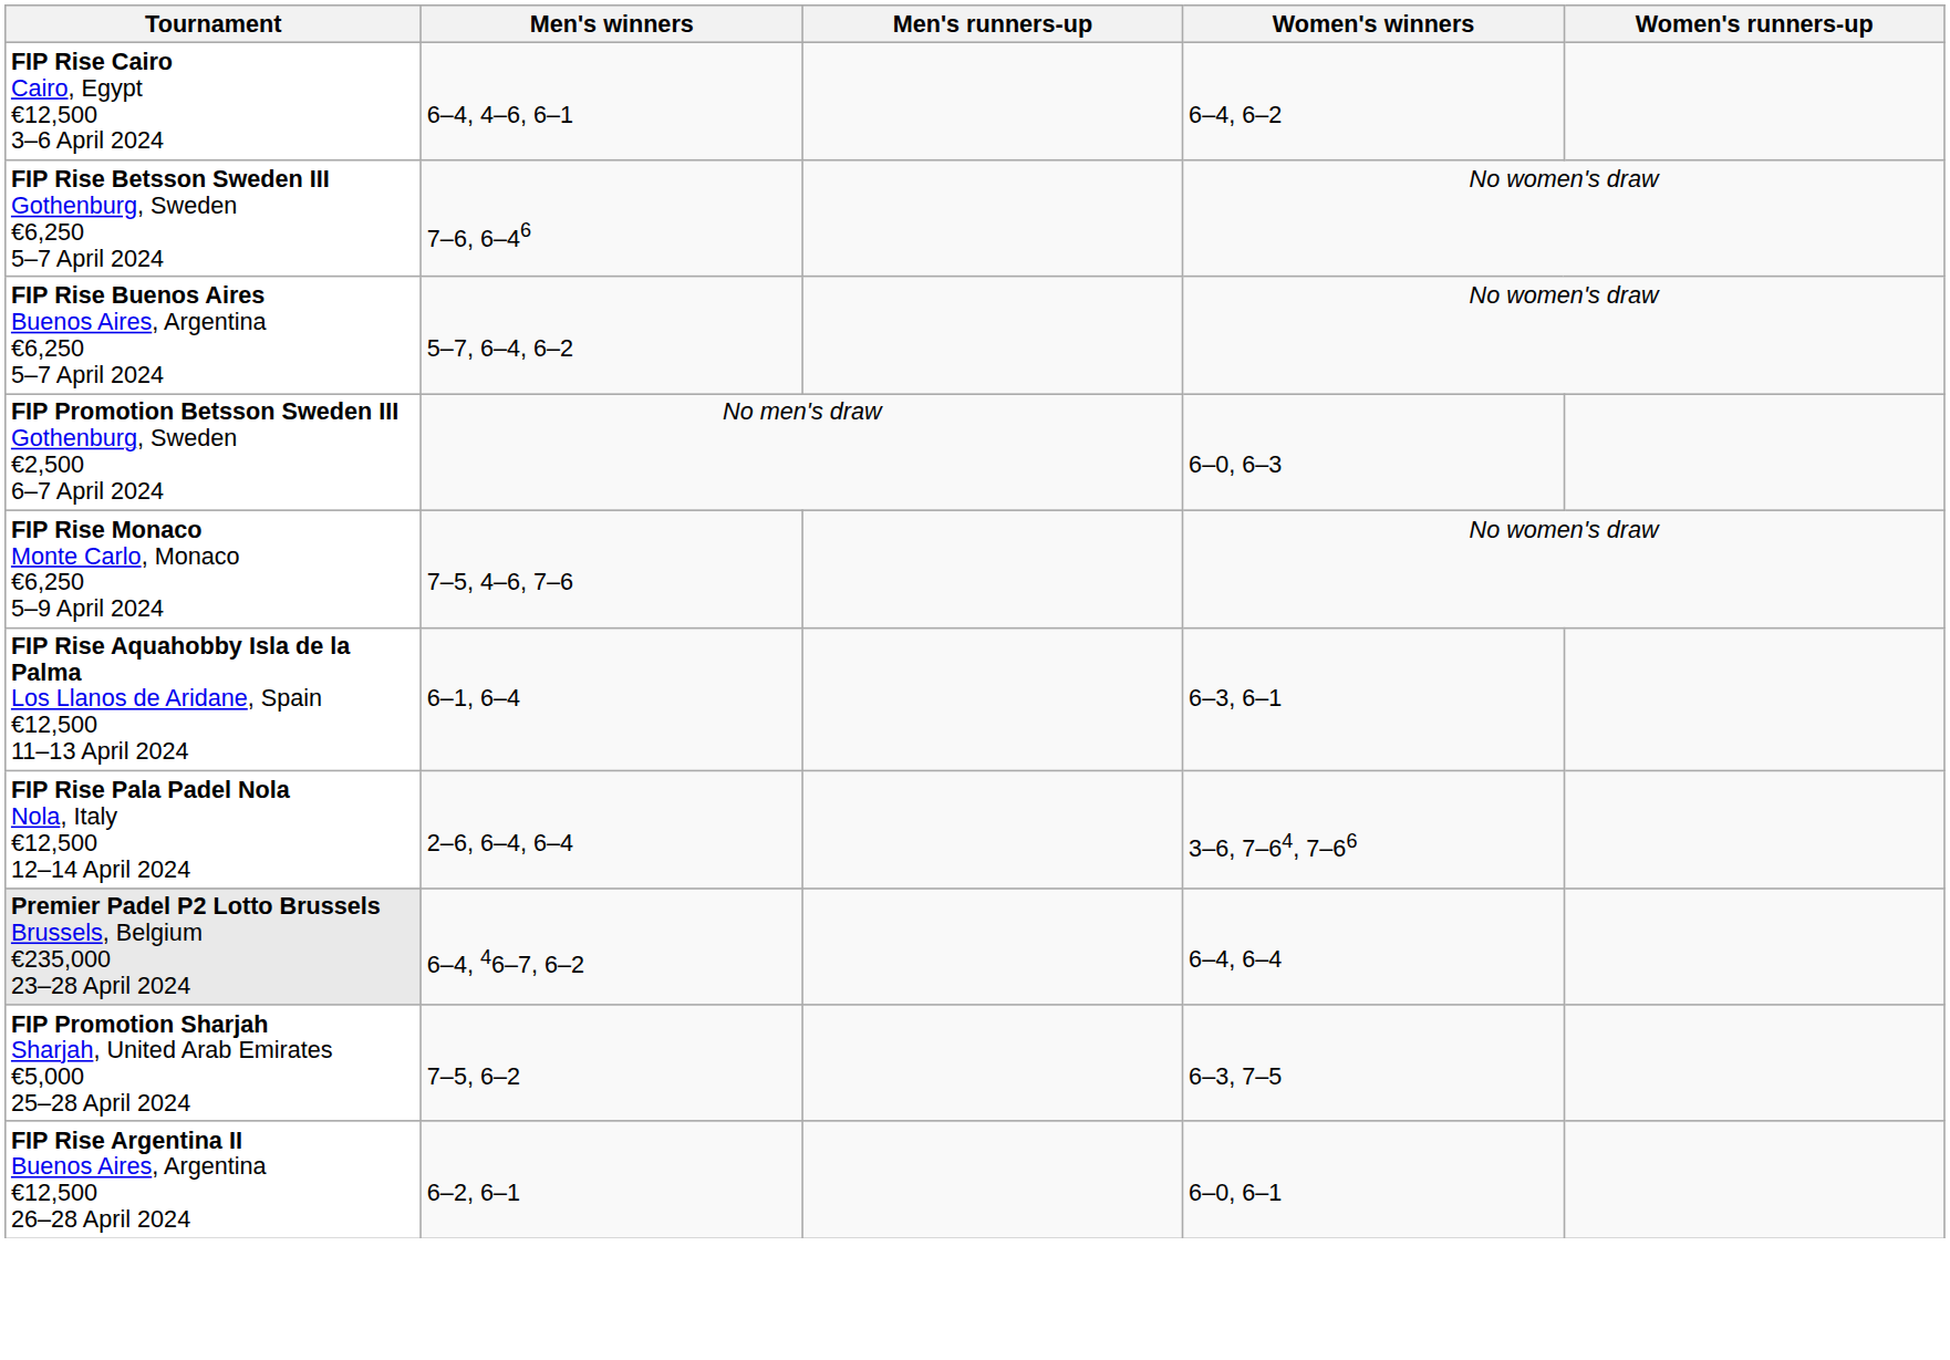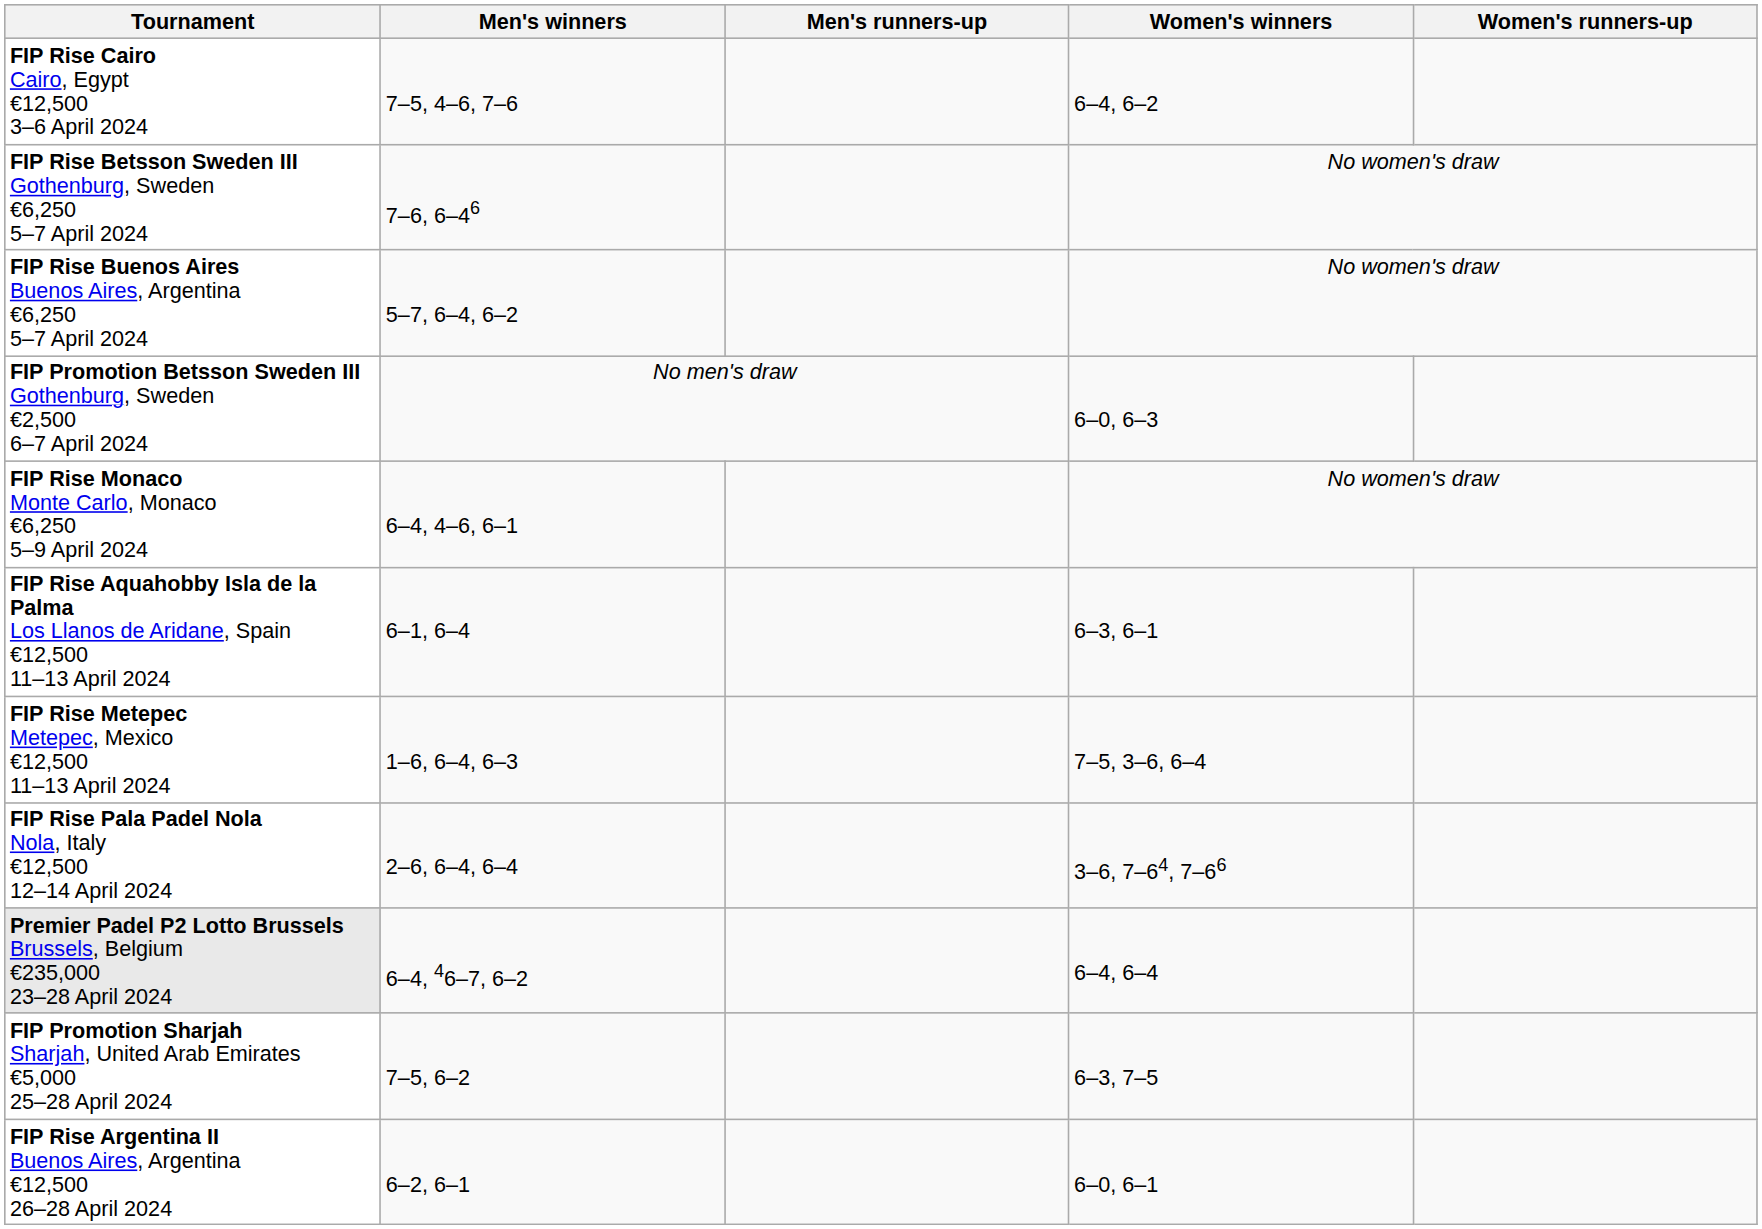FIP Rise Cairo Cairo, Egypt €12,500 3–6 April 2024 | Men's winners: 6–4, 4–6, 6–1 -> 7–5, 4–6, 7–6
FIP Rise Monaco Monte Carlo, Monaco €6,250 5–9 April 2024 | Men's winners: 7–5, 4–6, 7–6 -> 6–4, 4–6, 6–1
+ row: FIP Rise Metepec Metepec, Mexico €12,500 11–13 April 2024 | 1–6, 6–4, 6–3 | 7–5, 3–6, 6–4
